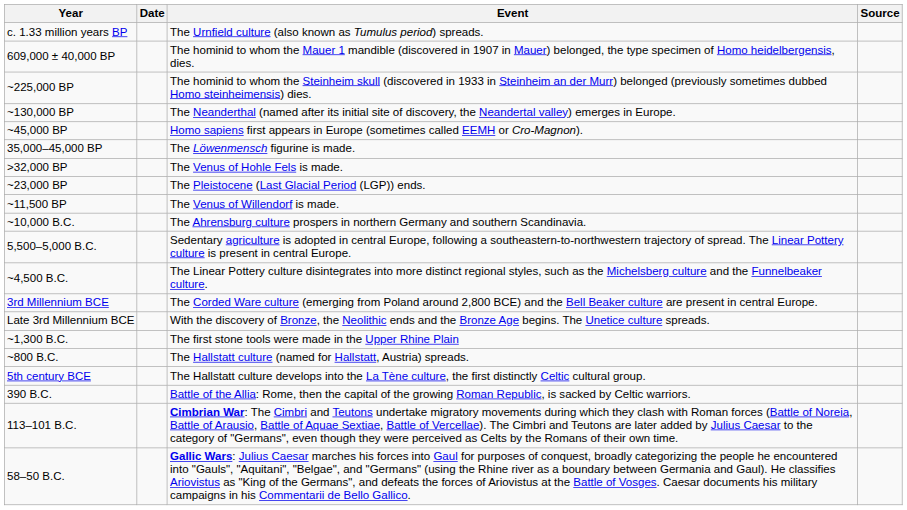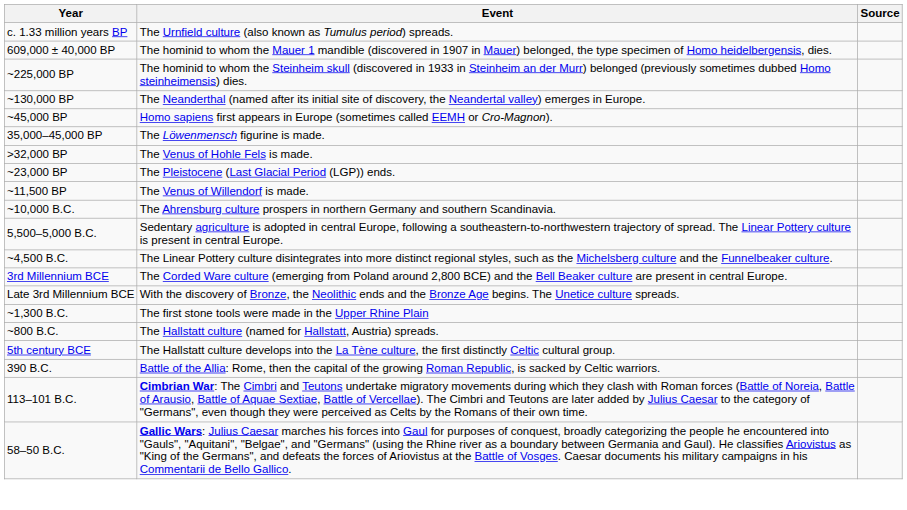- column: Date
